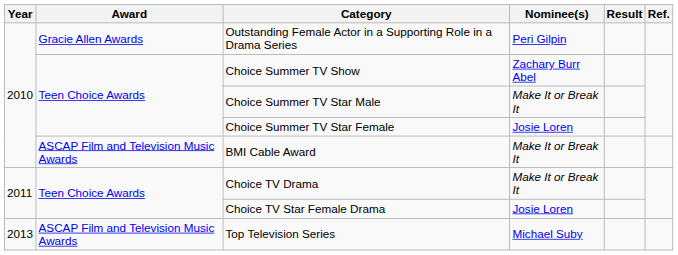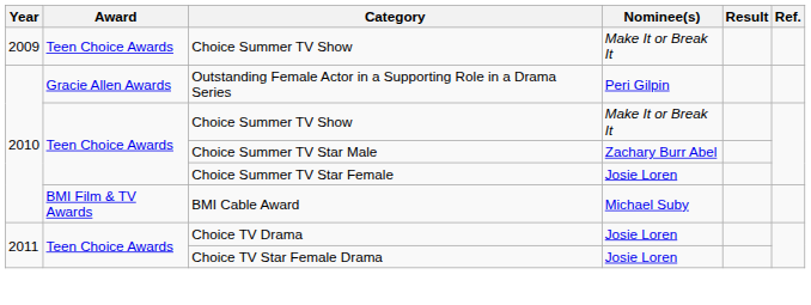+ row: 2009 | Teen Choice Awards | Choice Summer TV Show | Make It or Break It
2010 / Choice Summer TV Show | Nominee(s): Zachary Burr Abel -> Make It or Break It
Choice Summer TV Star Male | Nominee(s): Make It or Break It -> Zachary Burr Abel
BMI Cable Award | Award: ASCAP Film and Television Music Awards -> BMI Film & TV Awards
BMI Cable Award | Nominee(s): Make It or Break It -> Michael Suby
Choice TV Drama | Nominee(s): Make It or Break It -> Josie Loren
- row: 2013 | ASCAP Film and Television Music Awards | Top Television Series | Michael Suby
